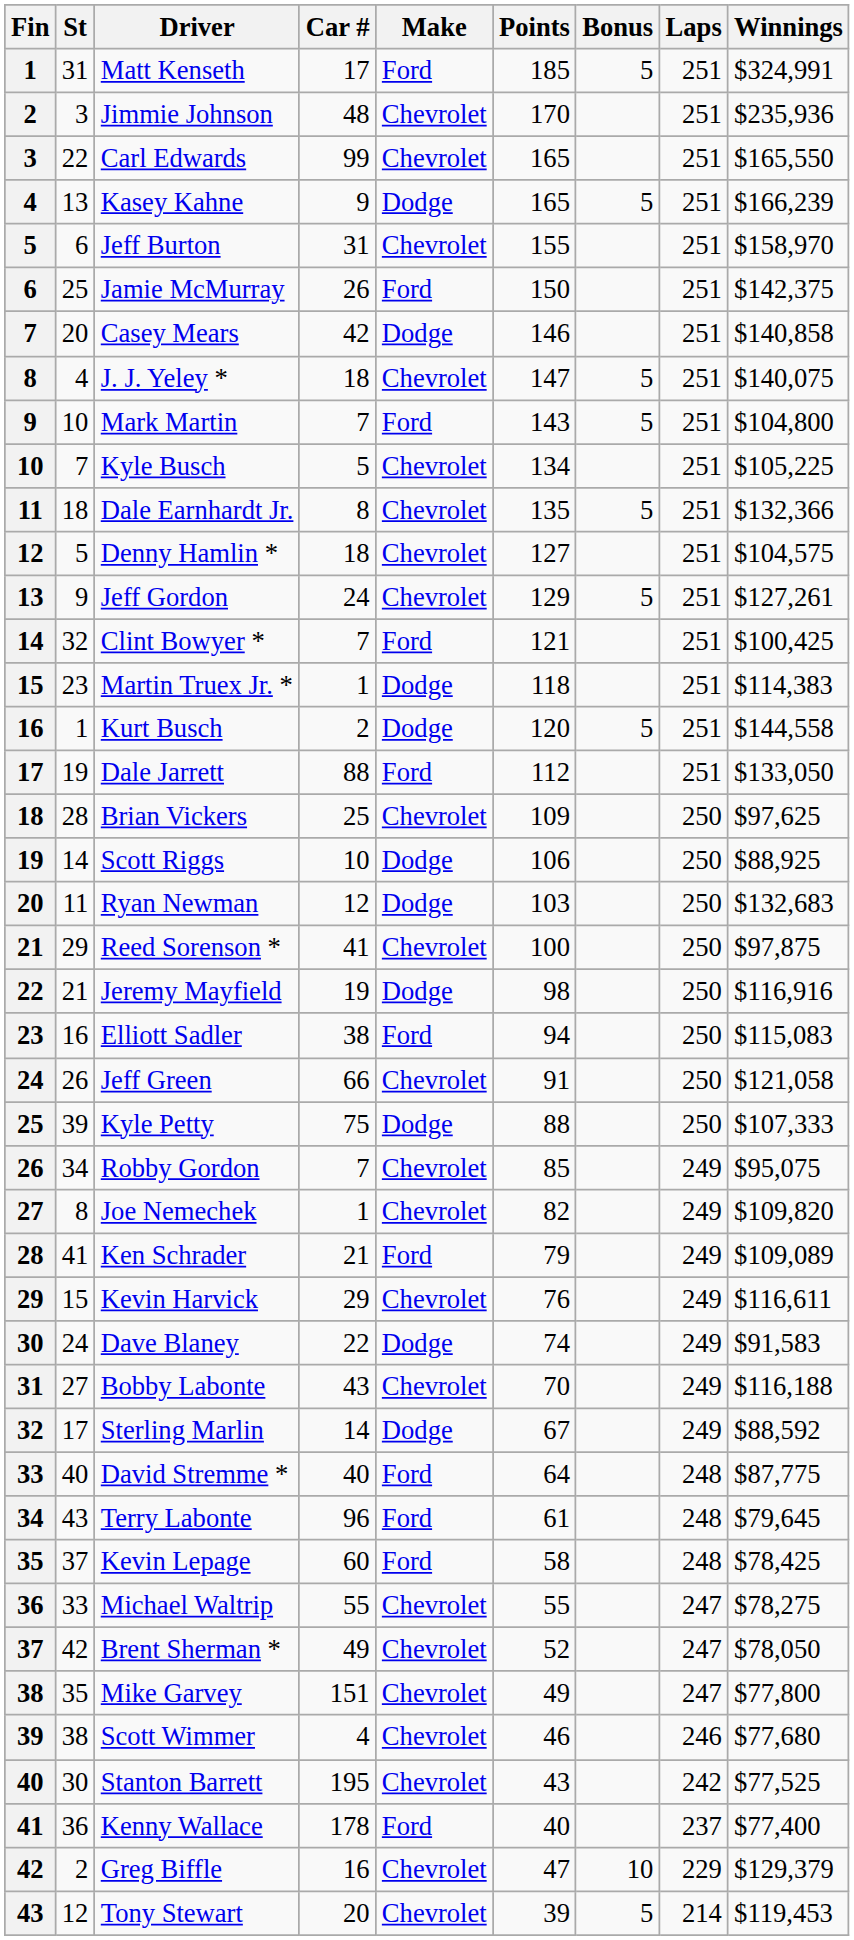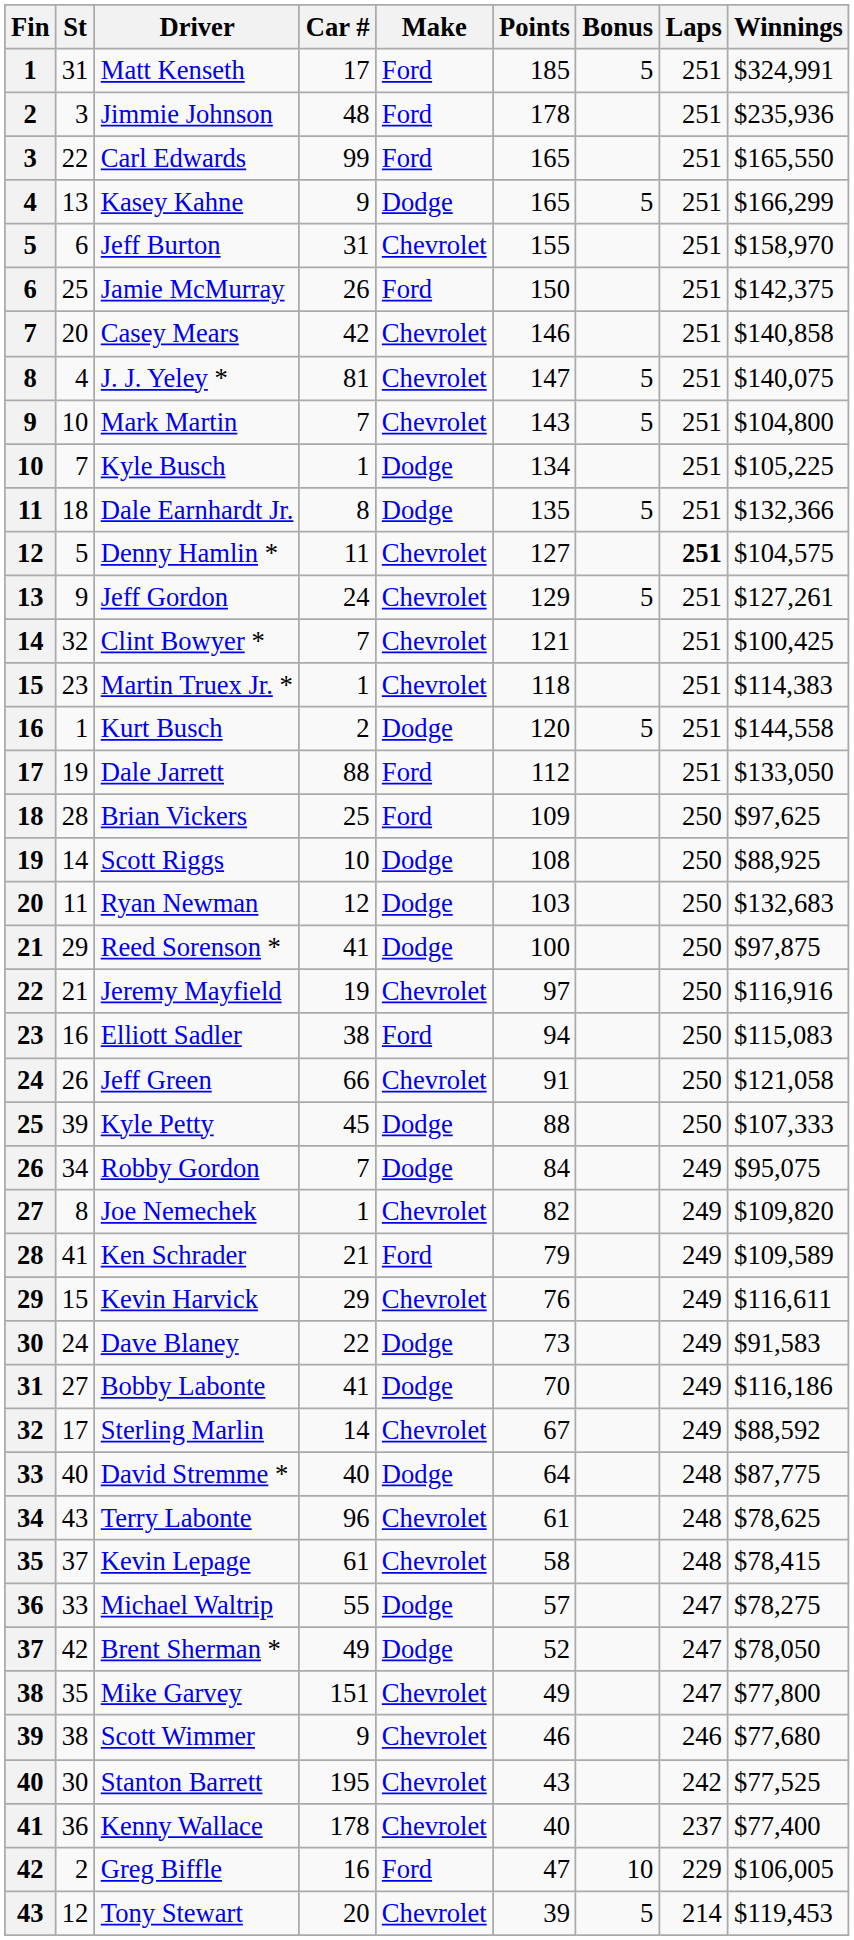Jimmie Johnson | Make: Chevrolet -> Ford
Jimmie Johnson | Points: 170 -> 178
Carl Edwards | Make: Chevrolet -> Ford
Kasey Kahne | Winnings: $166,239 -> $166,299
Casey Mears | Make: Dodge -> Chevrolet
J. J. Yeley * | Car #: 18 -> 81
Mark Martin | Make: Ford -> Chevrolet
Kyle Busch | Car #: 5 -> 1
Kyle Busch | Make: Chevrolet -> Dodge
Dale Earnhardt Jr. | Make: Chevrolet -> Dodge
Denny Hamlin * | Car #: 18 -> 11
Denny Hamlin * | Laps: normal -> bold
Clint Bowyer * | Make: Ford -> Chevrolet
Martin Truex Jr. * | Make: Dodge -> Chevrolet
Brian Vickers | Make: Chevrolet -> Ford
Scott Riggs | Points: 106 -> 108
Reed Sorenson * | Make: Chevrolet -> Dodge
Jeremy Mayfield | Make: Dodge -> Chevrolet
Jeremy Mayfield | Points: 98 -> 97
Kyle Petty | Car #: 75 -> 45
Robby Gordon | Make: Chevrolet -> Dodge
Robby Gordon | Points: 85 -> 84
Ken Schrader | Winnings: $109,089 -> $109,589
Dave Blaney | Points: 74 -> 73
Bobby Labonte | Car #: 43 -> 41
Bobby Labonte | Make: Chevrolet -> Dodge
Bobby Labonte | Winnings: $116,188 -> $116,186
Sterling Marlin | Make: Dodge -> Chevrolet
David Stremme * | Make: Ford -> Dodge
Terry Labonte | Make: Ford -> Chevrolet
Terry Labonte | Winnings: $79,645 -> $78,625
Kevin Lepage | Car #: 60 -> 61
Kevin Lepage | Make: Ford -> Chevrolet
Kevin Lepage | Winnings: $78,425 -> $78,415
Michael Waltrip | Make: Chevrolet -> Dodge
Michael Waltrip | Points: 55 -> 57
Brent Sherman * | Make: Chevrolet -> Dodge
Scott Wimmer | Car #: 4 -> 9
Kenny Wallace | Make: Ford -> Chevrolet
Greg Biffle | Make: Chevrolet -> Ford
Greg Biffle | Winnings: $129,379 -> $106,005
